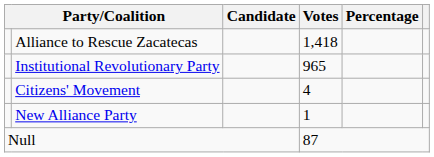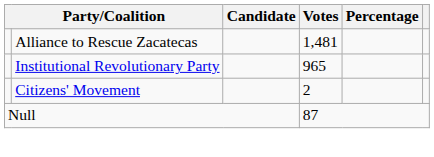Alliance to Rescue Zacatecas | Votes: 1,418 -> 1,481
Citizens' Movement | Votes: 4 -> 2
- row: New Alliance Party | 1
